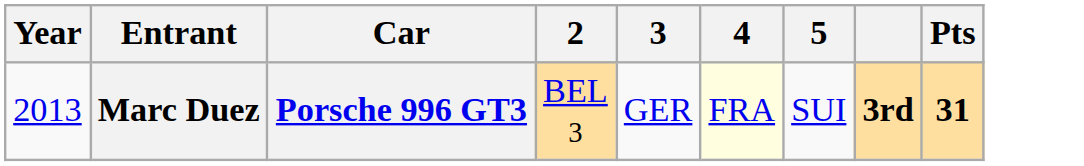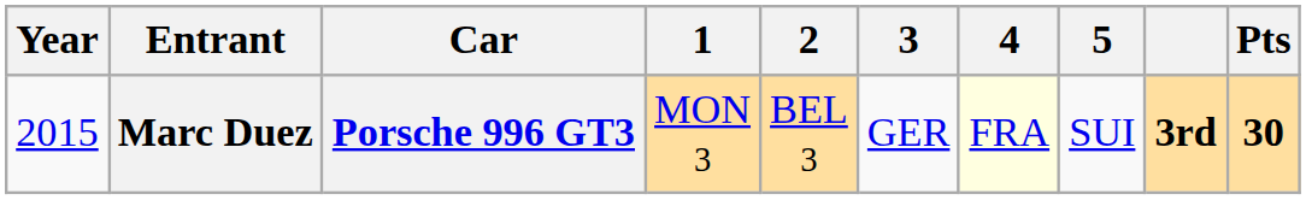+ column: 1 | MON 3
Marc Duez | Year: 2013 -> 2015
Marc Duez | Pts: 31 -> 30
